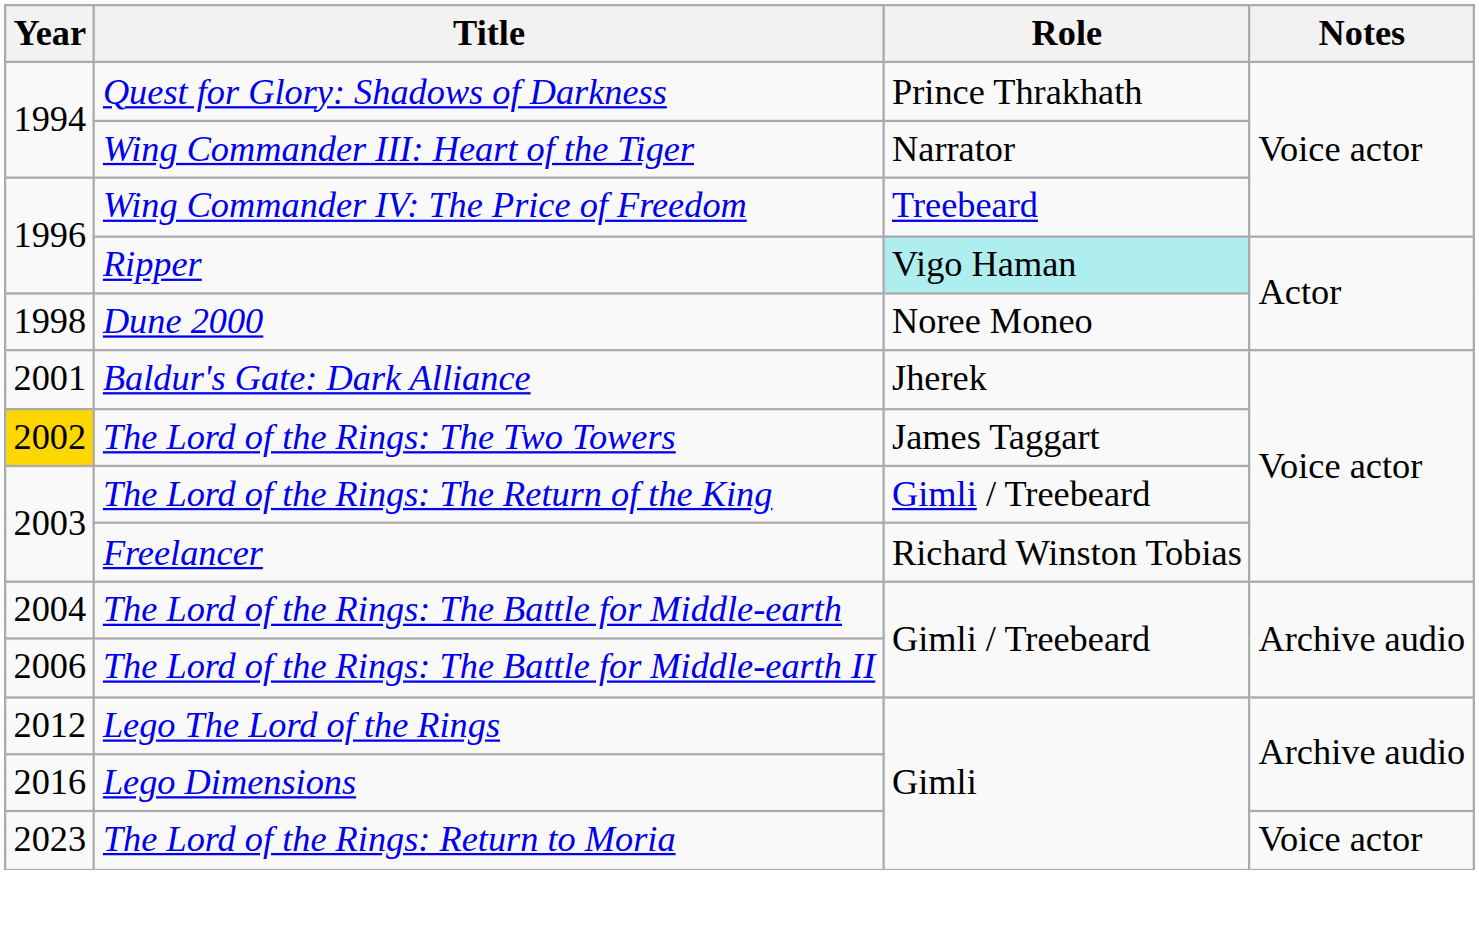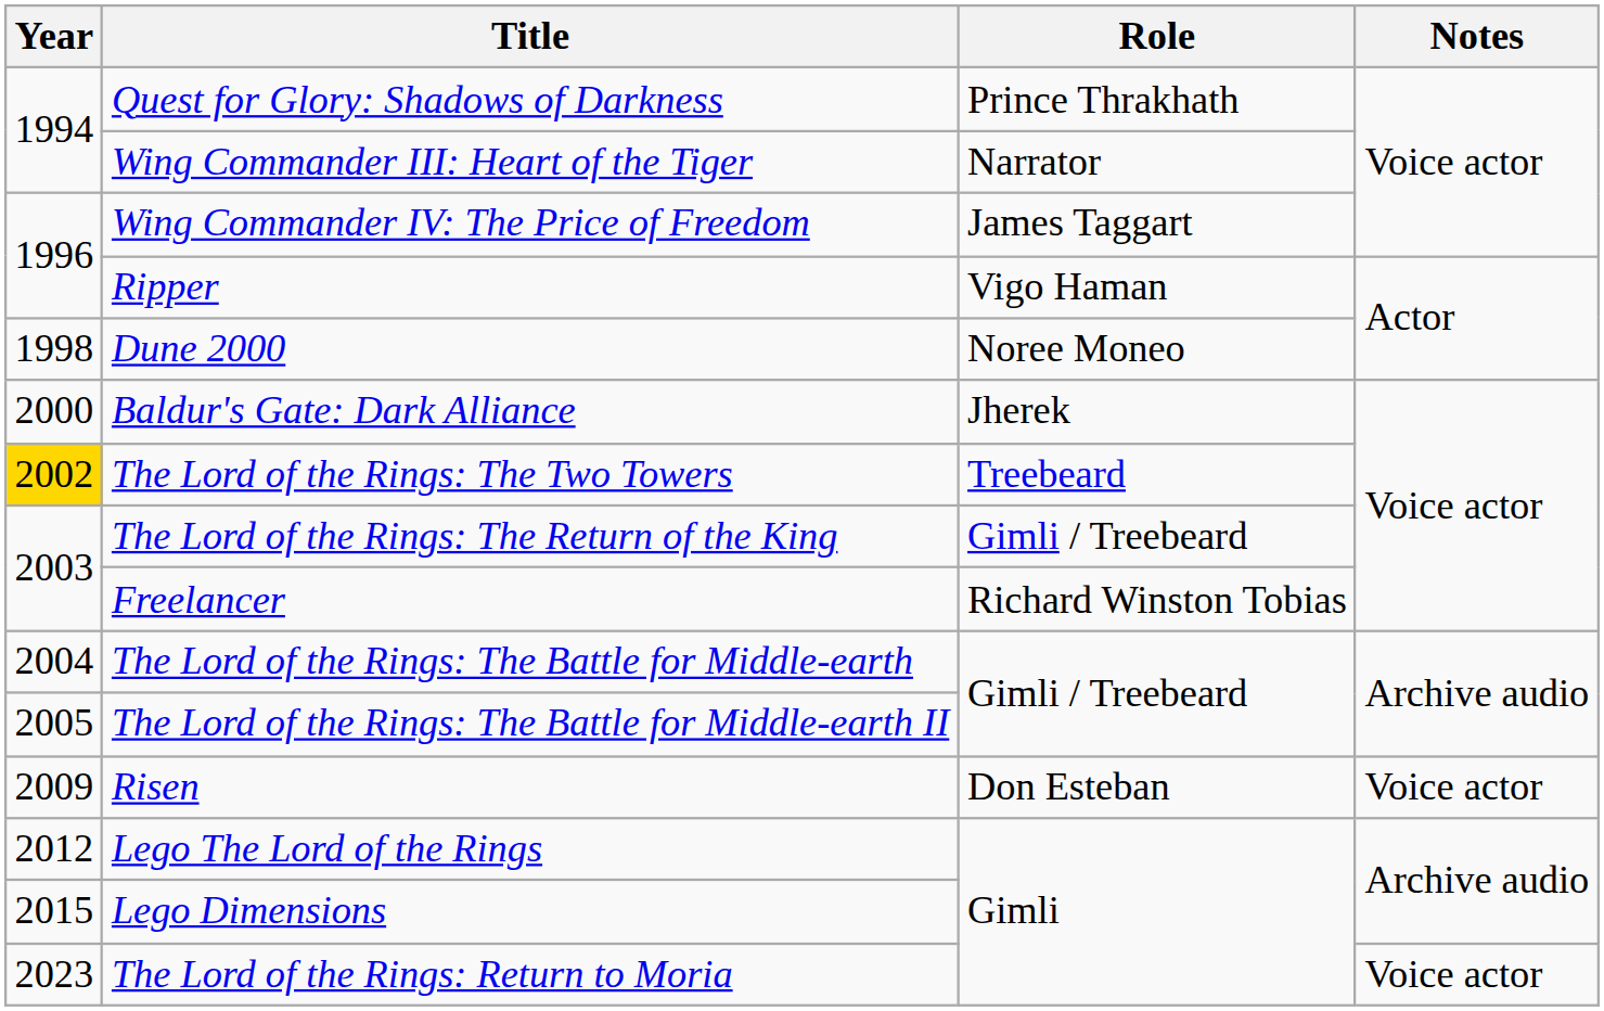Wing Commander IV: The Price of Freedom | Role: Treebeard -> James Taggart
Ripper | Role: paleturquoise background -> no background
Baldur's Gate: Dark Alliance | Year: 2001 -> 2000
The Lord of the Rings: The Two Towers | Role: James Taggart -> Treebeard
The Lord of the Rings: The Battle for Middle-earth II | Year: 2006 -> 2005
+ row: 2009 | Risen | Don Esteban | Voice actor
Lego Dimensions | Year: 2016 -> 2015
